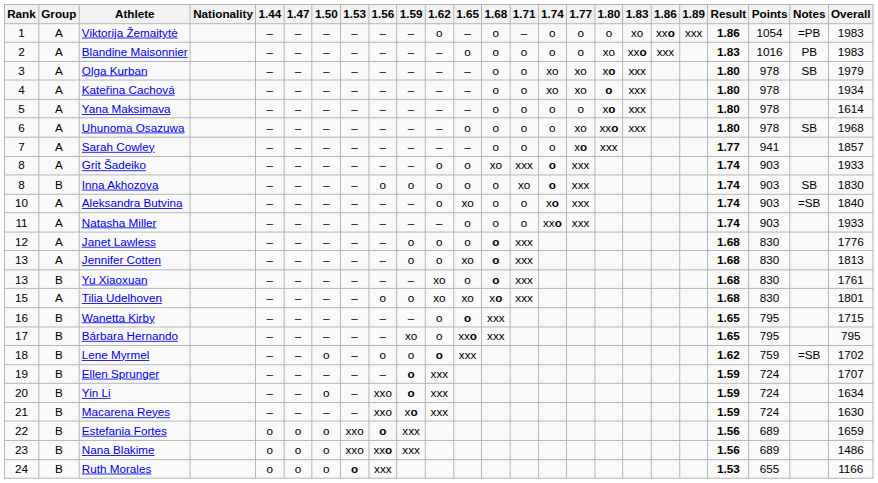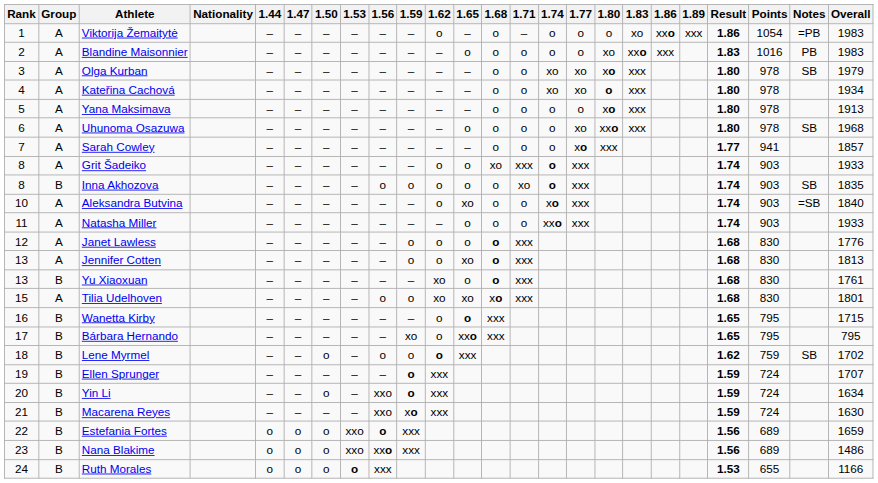Yana Maksimava | Overall: 1614 -> 1913
Inna Akhozova | Overall: 1830 -> 1835
Lene Myrmel | Notes: =SB -> SB
